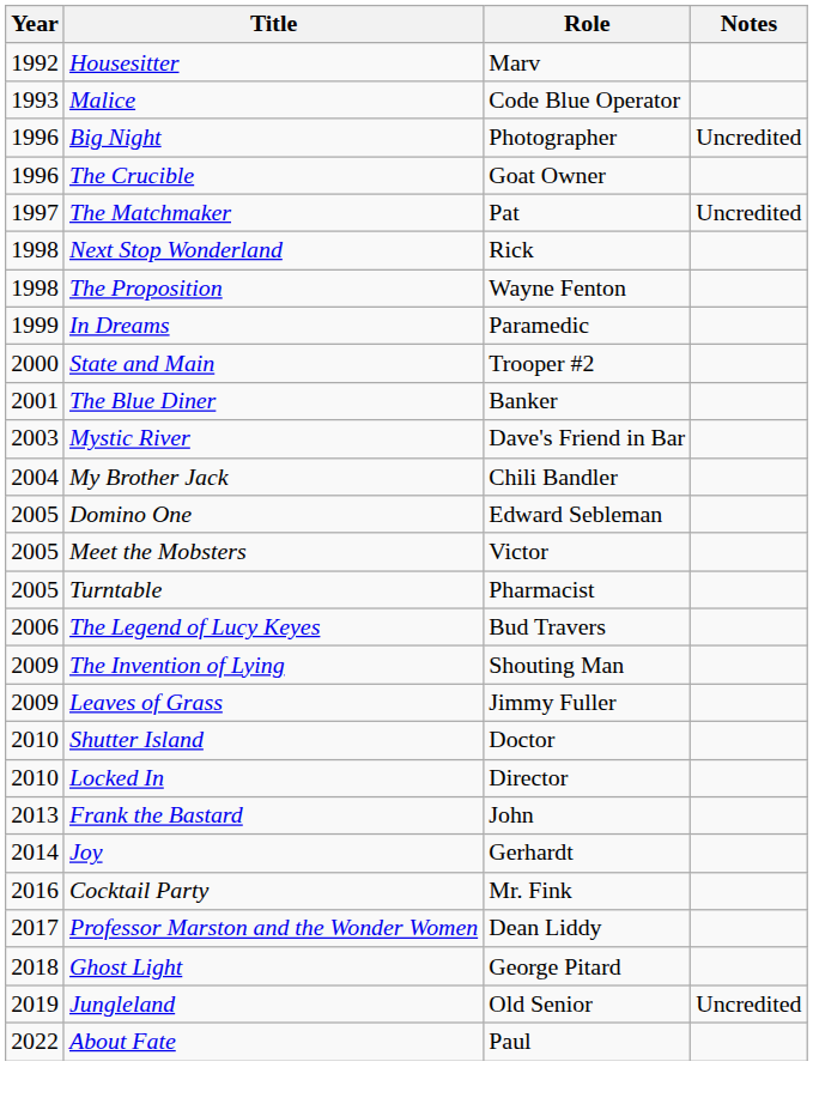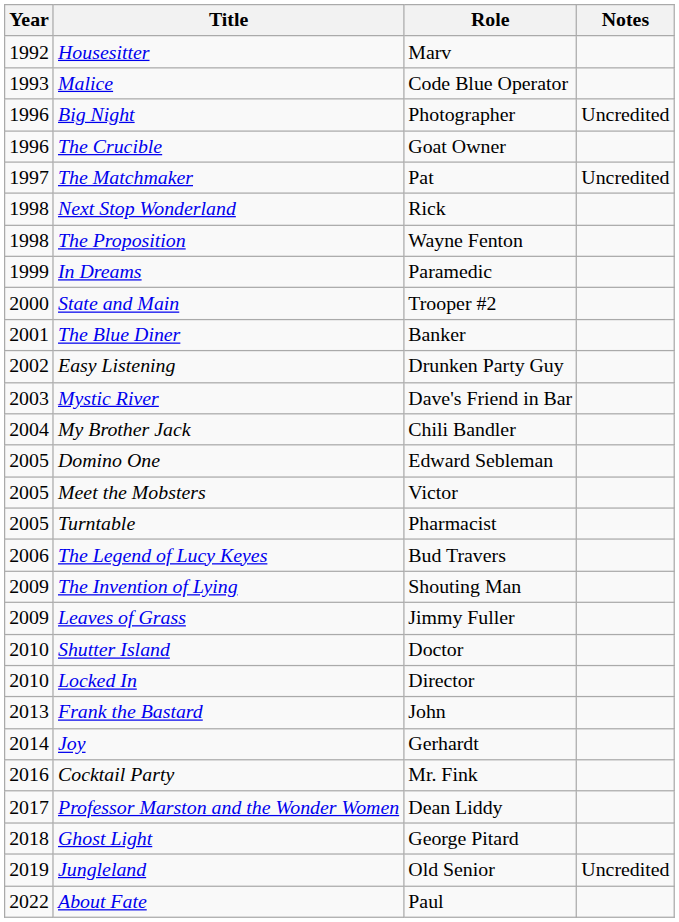+ row: 2002 | Easy Listening | Drunken Party Guy
